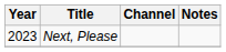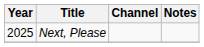Next, Please | Year: 2023 -> 2025
